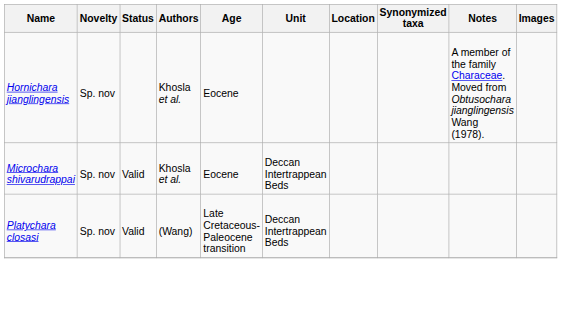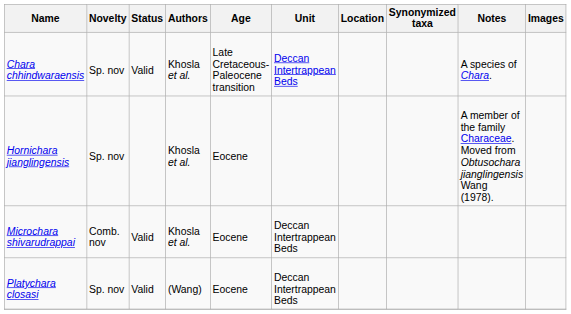+ row: Chara chhindwaraensis | Sp. nov | Valid | Khosla et al. | Late Cretaceous-Paleocene transition | Deccan Intertrappean Beds | A species of Chara.
Microchara shivarudrappai | Novelty: Sp. nov -> Comb. nov
Platychara closasi | Age: Late Cretaceous-Paleocene transition -> Eocene
